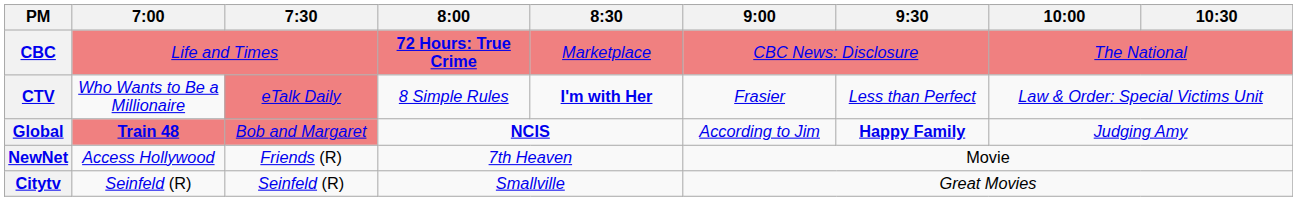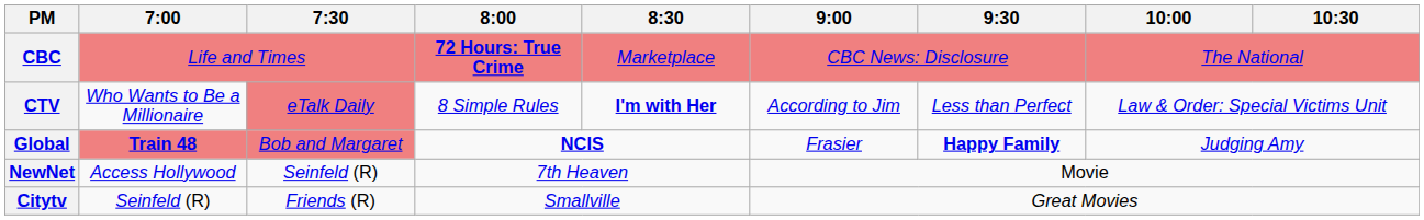CTV | 9:00: Frasier -> According to Jim
Global | 9:00: According to Jim -> Frasier
NewNet | 7:30: Friends (R) -> Seinfeld (R)
Citytv | 7:30: Seinfeld (R) -> Friends (R)
